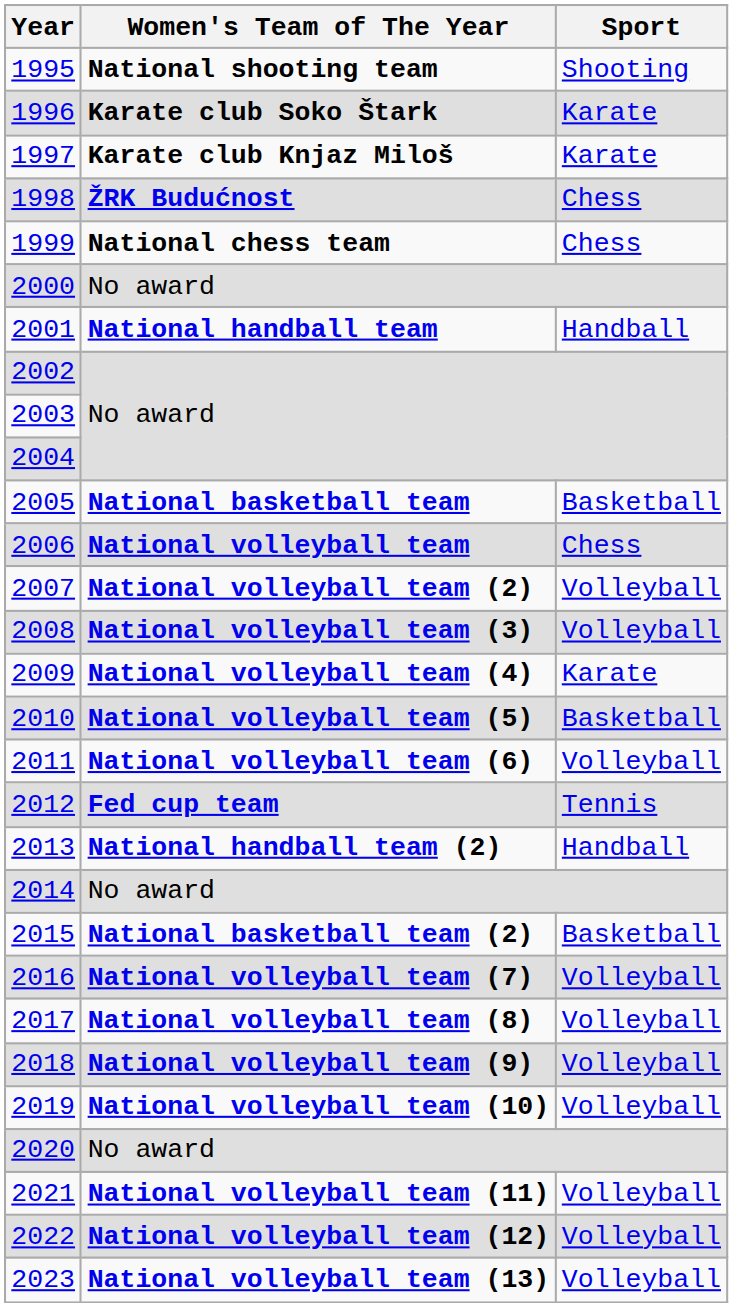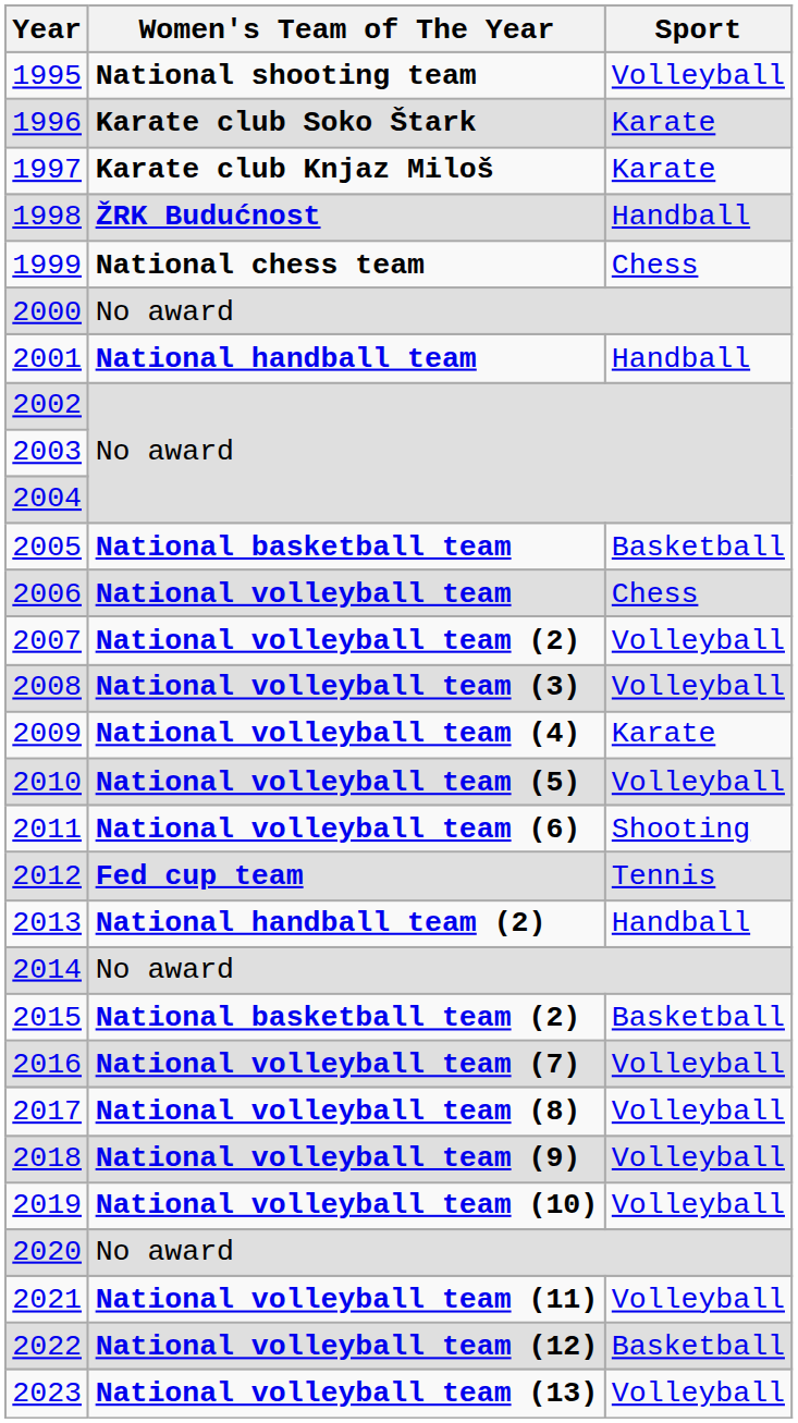1995 | Sport: Shooting -> Volleyball
1998 | Sport: Chess -> Handball
2010 | Sport: Basketball -> Volleyball
2011 | Sport: Volleyball -> Shooting
2022 | Sport: Volleyball -> Basketball
